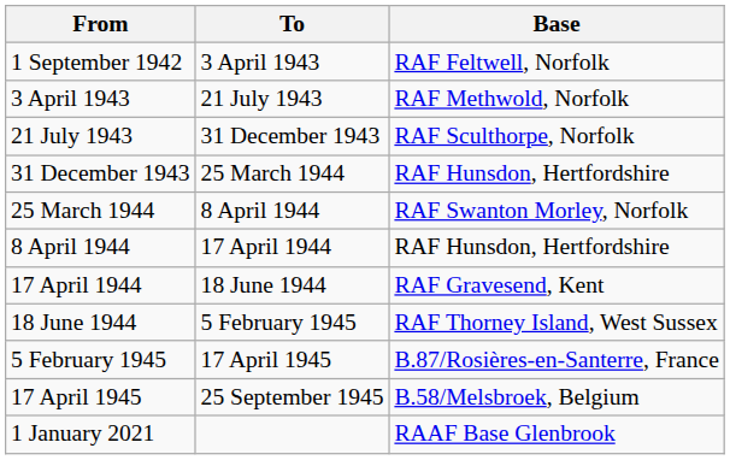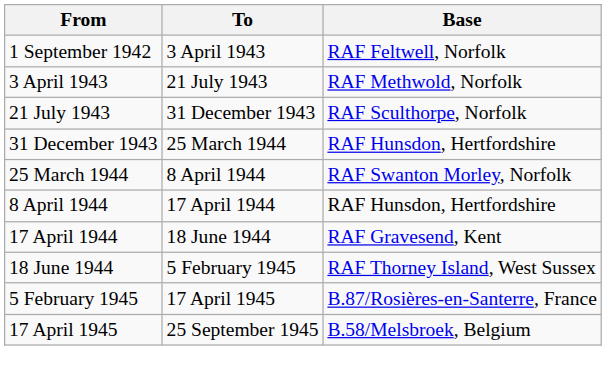- row: 1 January 2021 | RAAF Base Glenbrook
